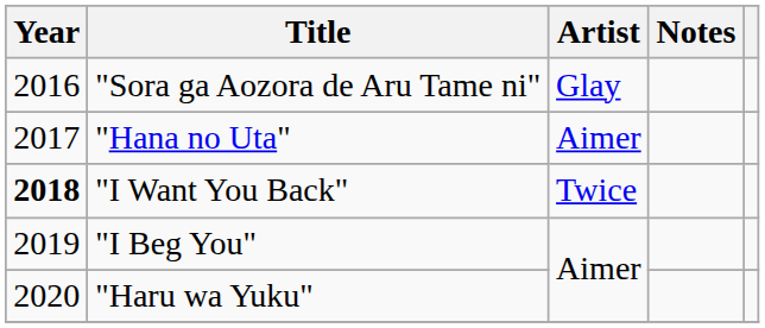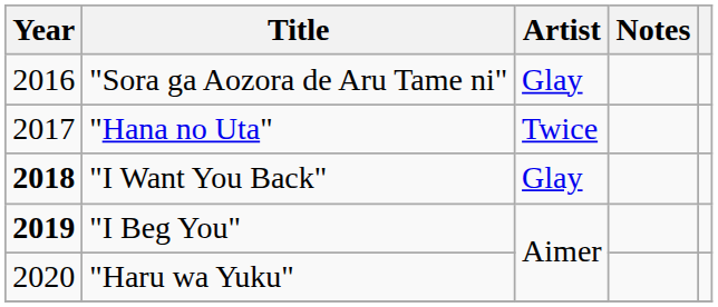"Hana no Uta" | Artist: Aimer -> Twice
"I Want You Back" | Artist: Twice -> Glay
"I Beg You" | Year: normal -> bold
